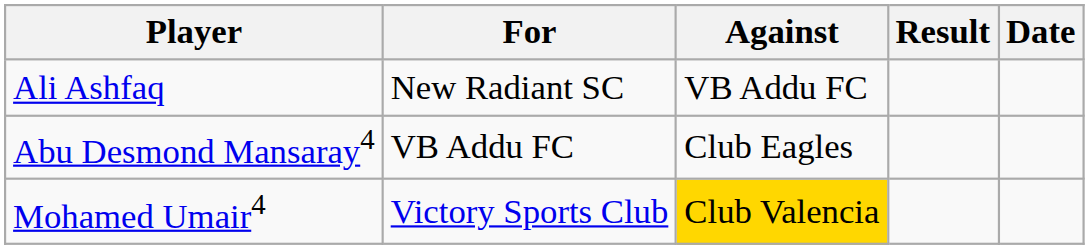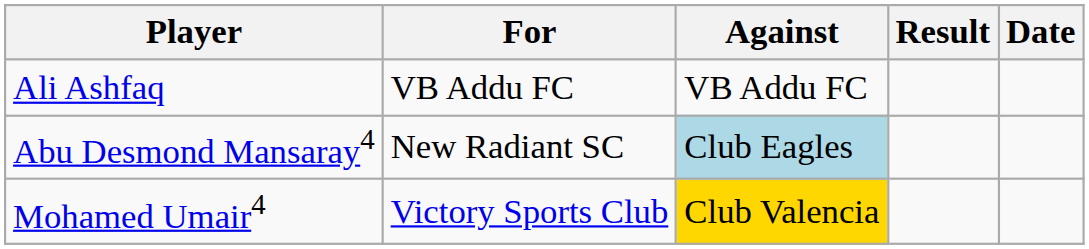Ali Ashfaq | For: New Radiant SC -> VB Addu FC
Abu Desmond Mansaray4 | For: VB Addu FC -> New Radiant SC
Abu Desmond Mansaray4 | Against: no background -> lightblue background
